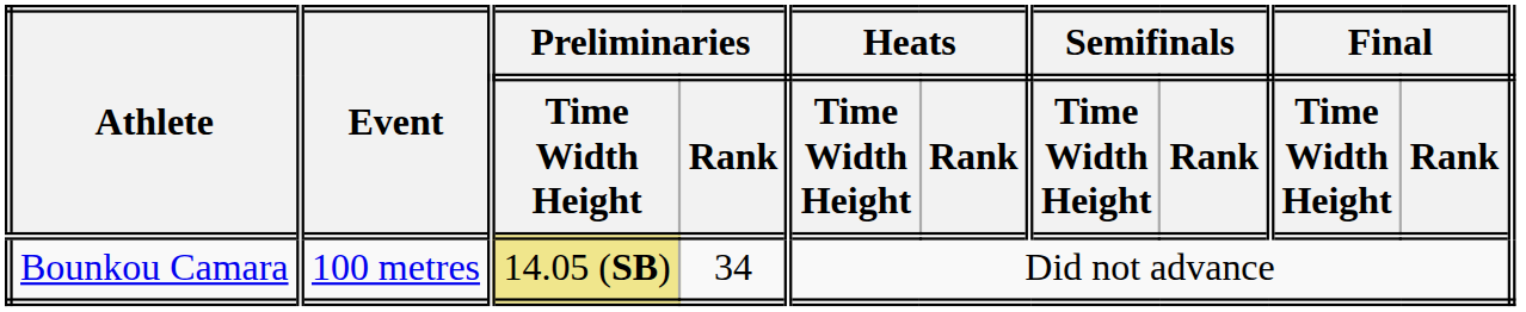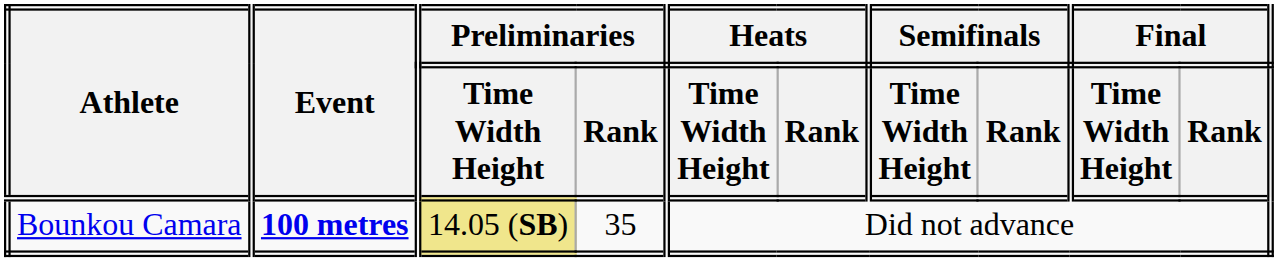Bounkou Camara | Event: normal -> bold
Bounkou Camara | Preliminaries / Rank: 34 -> 35
